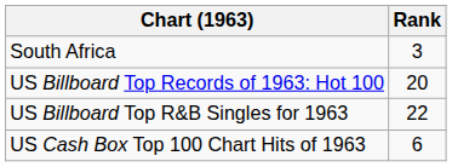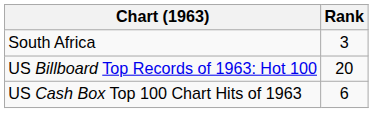- row: US Billboard Top R&B Singles for 1963 | 22
